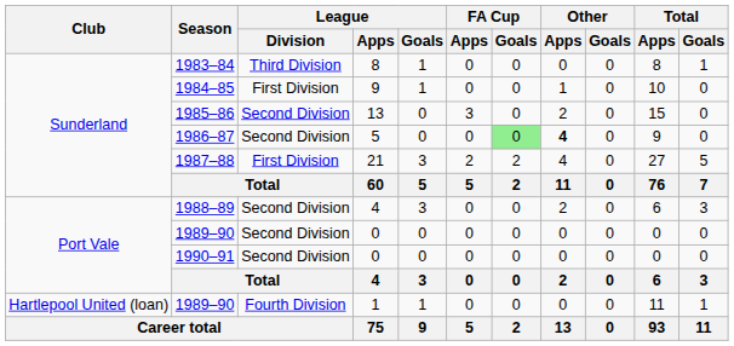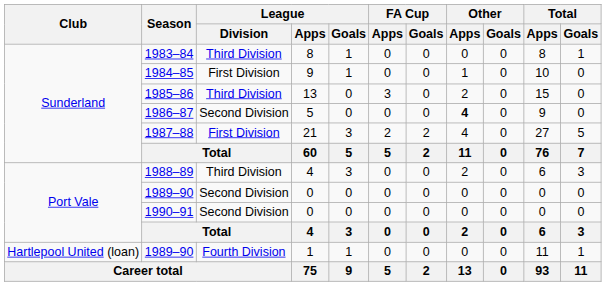1985–86 | League / Division: Second Division -> Third Division
1986–87 | FA Cup / Goals: lightgreen background -> no background
1988–89 | League / Division: Second Division -> Third Division
